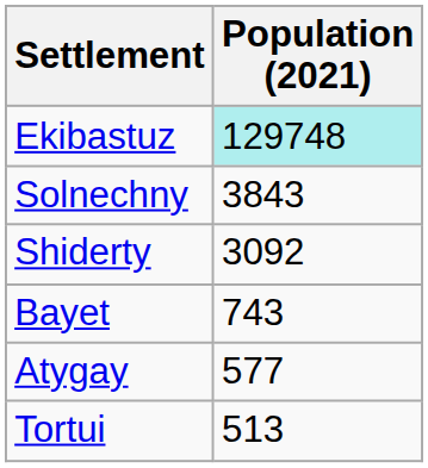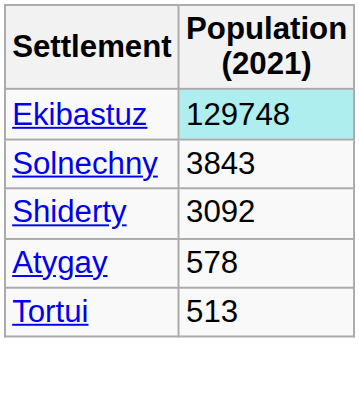- row: Bayet | 743
Atygay | Population (2021): 577 -> 578
